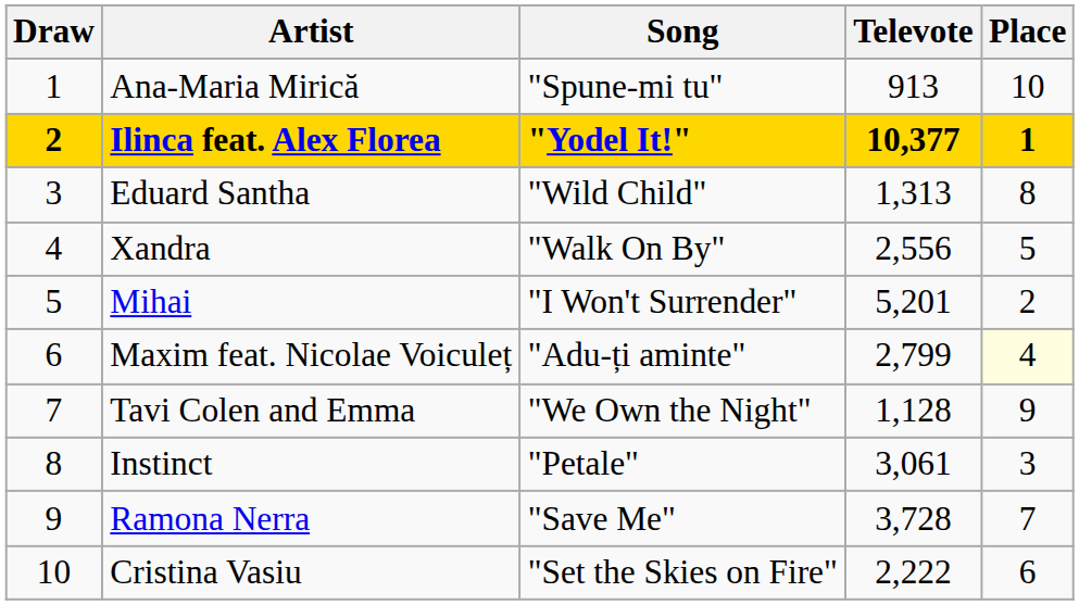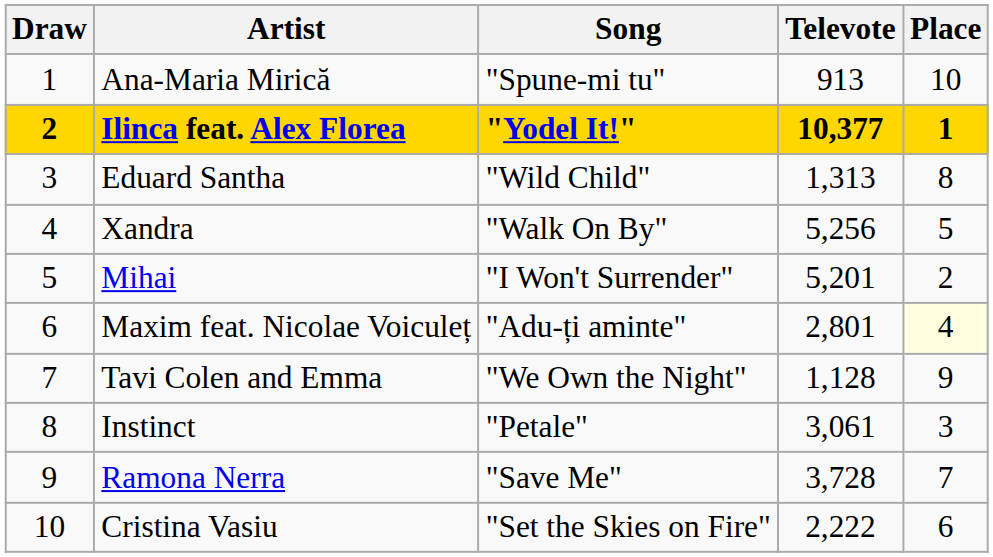Xandra | Televote: 2,556 -> 5,256
Maxim feat. Nicolae Voiculeț | Televote: 2,799 -> 2,801
